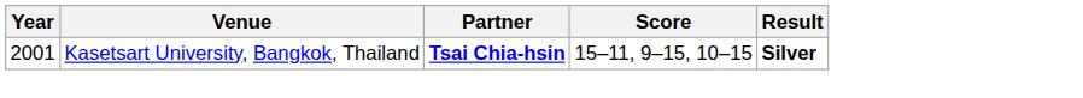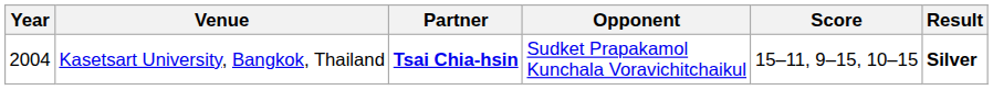+ column: Opponent | Sudket Prapakamol Kunchala Voravichitchaikul
Kasetsart University, Bangkok, Thailand | Year: 2001 -> 2004
